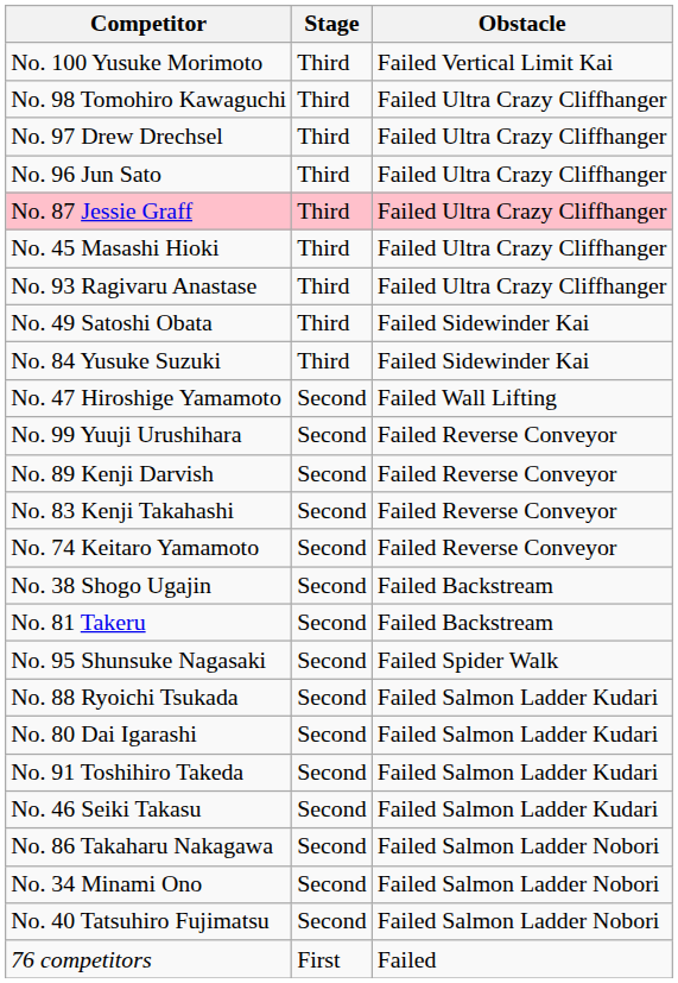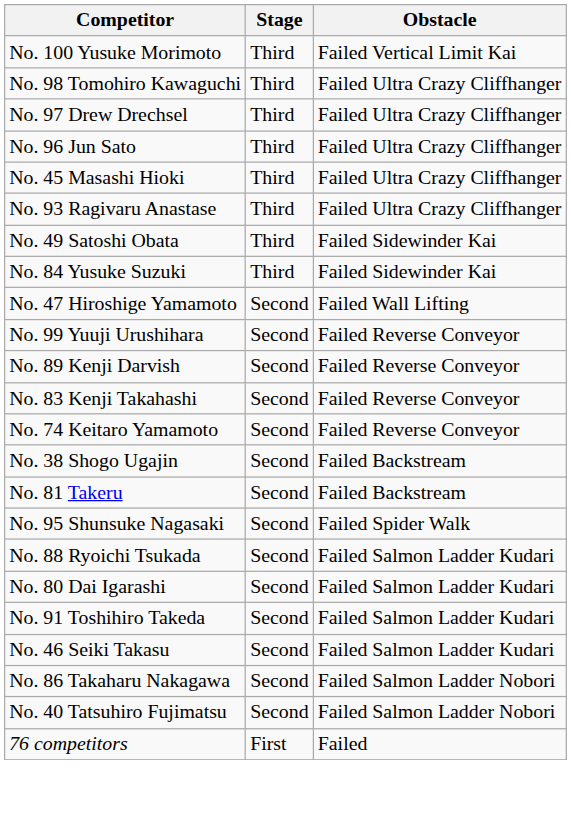- row: No. 87 Jessie Graff | Third | Failed Ultra Crazy Cliffhanger
- row: No. 34 Minami Ono | Second | Failed Salmon Ladder Nobori
